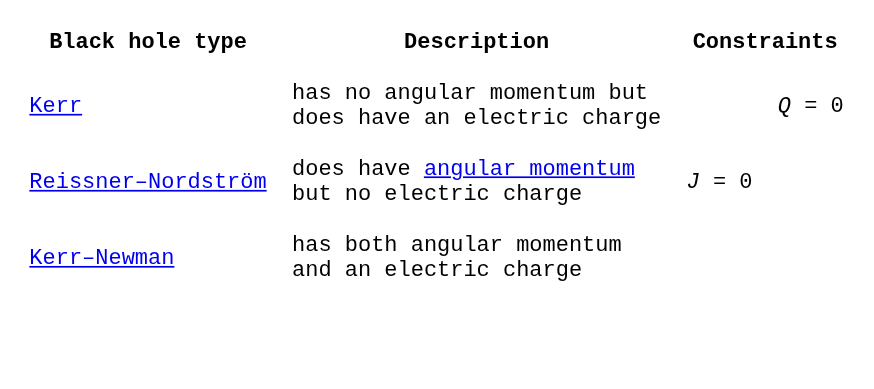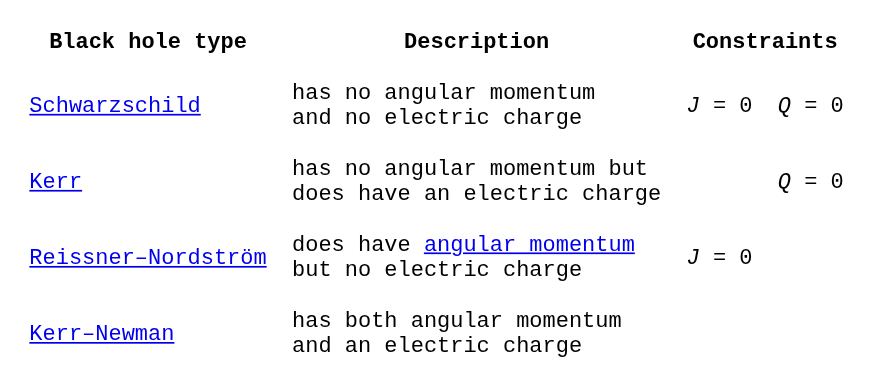+ row: Schwarzschild | has no angular momentum and no electric charge | J = 0 | Q = 0
